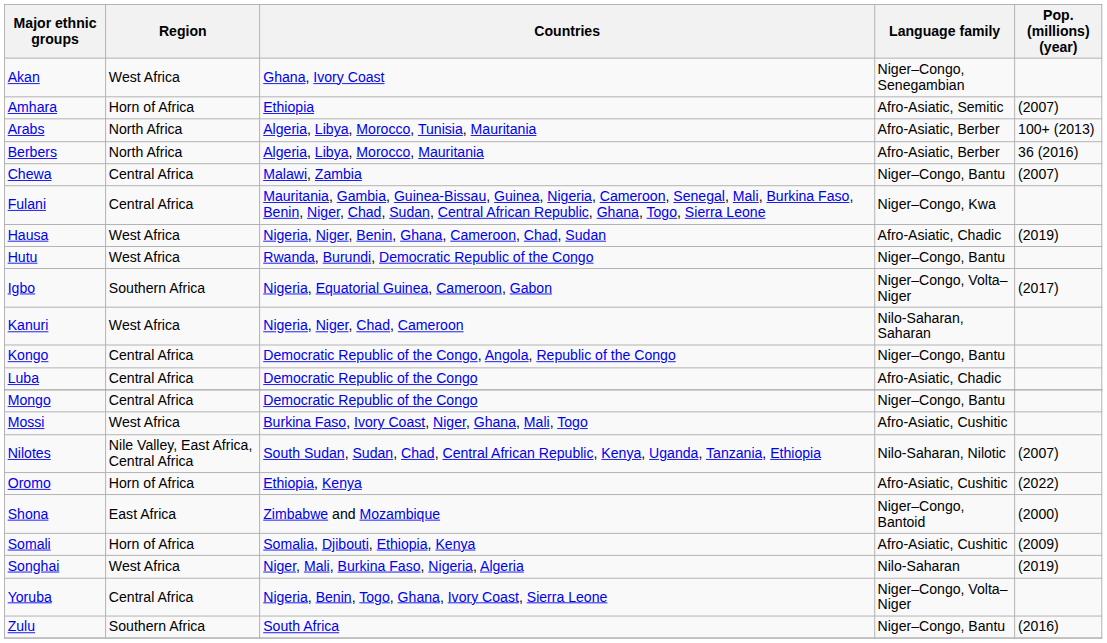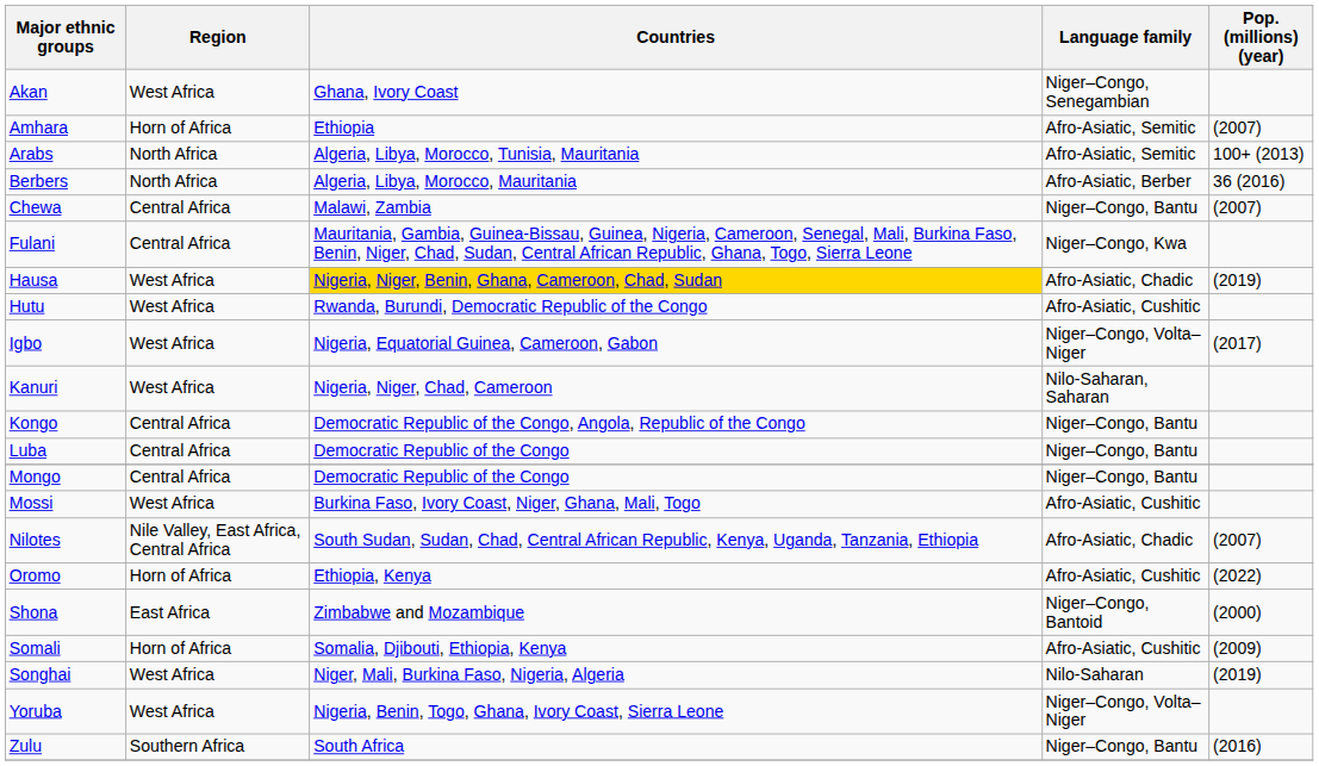Arabs | Language family: Afro-Asiatic, Berber -> Afro-Asiatic, Semitic
Hausa | Countries: no background -> gold background
Hutu | Language family: Niger–Congo, Bantu -> Afro-Asiatic, Cushitic
Igbo | Region: Southern Africa -> West Africa
Luba | Language family: Afro-Asiatic, Chadic -> Niger–Congo, Bantu
Nilotes | Language family: Nilo-Saharan, Nilotic -> Afro-Asiatic, Chadic
Yoruba | Region: Central Africa -> West Africa
